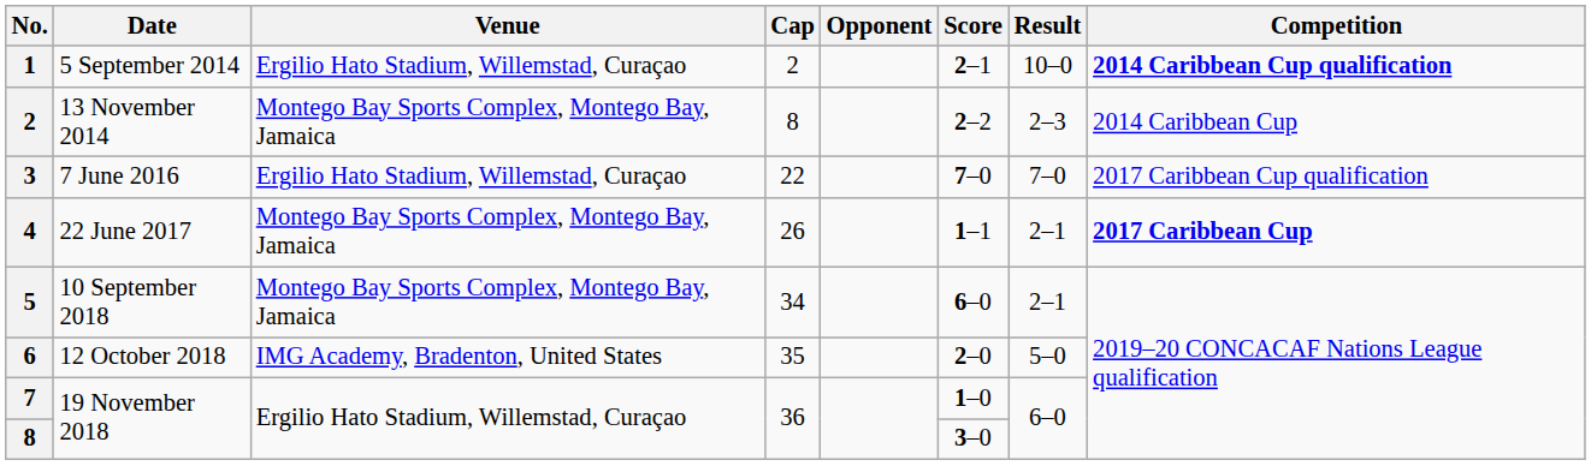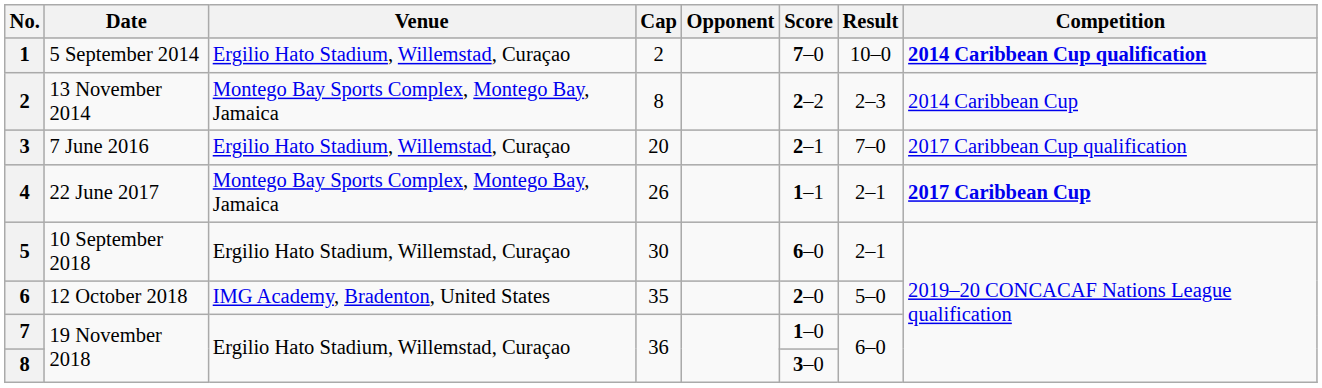1 | Score: 2–1 -> 7–0
3 | Cap: 22 -> 20
3 | Score: 7–0 -> 2–1
5 | Venue: Montego Bay Sports Complex, Montego Bay, Jamaica -> Ergilio Hato Stadium, Willemstad, Curaçao
5 | Cap: 34 -> 30
